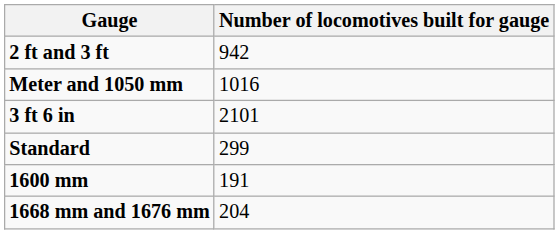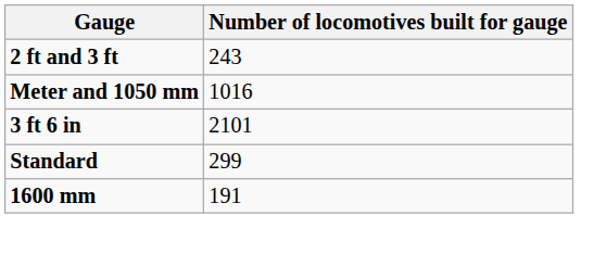2 ft and 3 ft | Number of locomotives built for gauge: 942 -> 243
- row: 1668 mm and 1676 mm | 204
